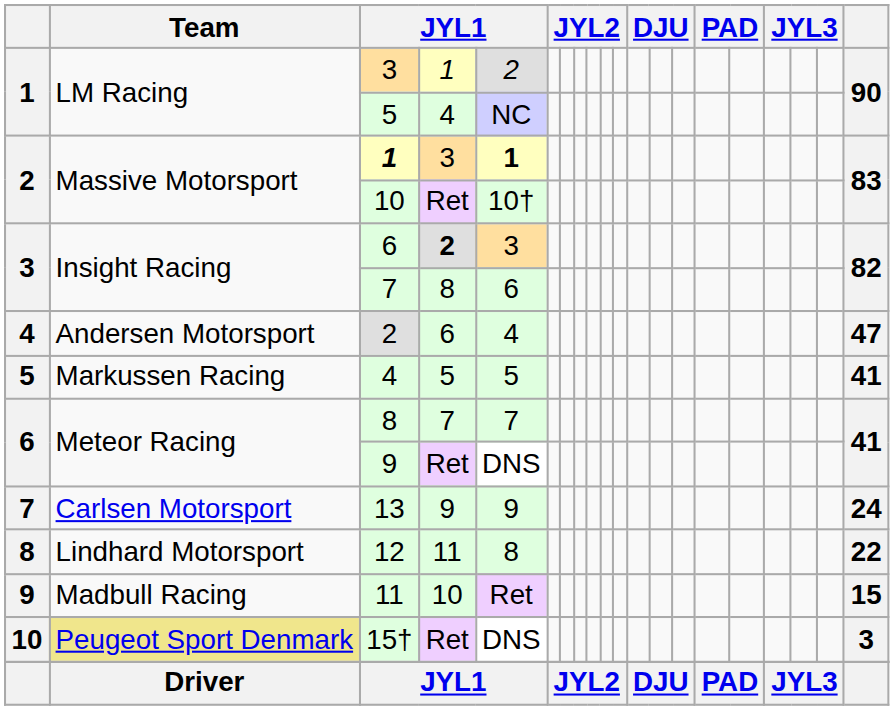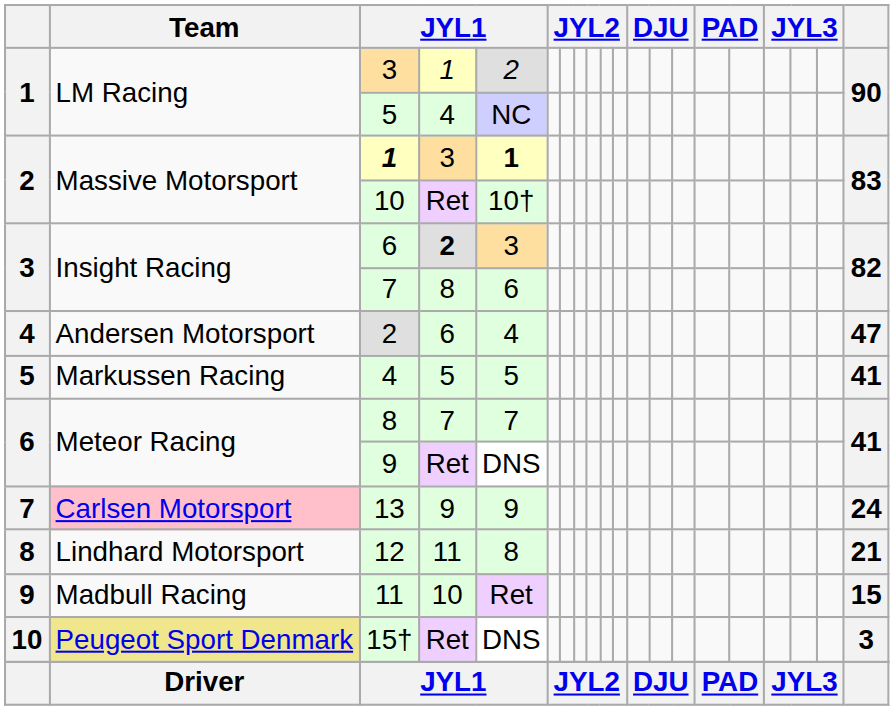13 | Team: no background -> pink background
12 | column 20: 22 -> 21
